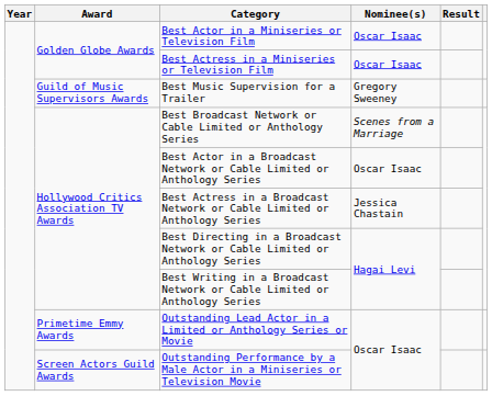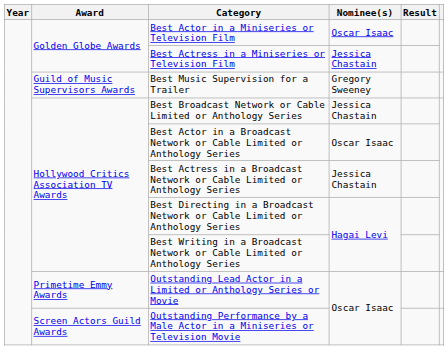Best Actress in a Miniseries or Television Film | Nominee(s): Oscar Isaac -> Jessica Chastain
Best Broadcast Network or Cable Limited or Anthology Series | Nominee(s): Scenes from a Marriage -> Jessica Chastain
